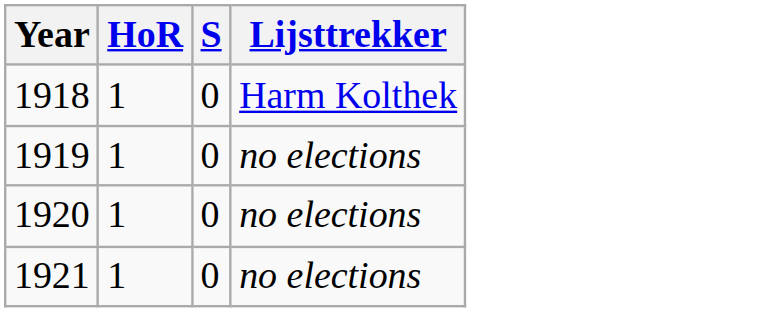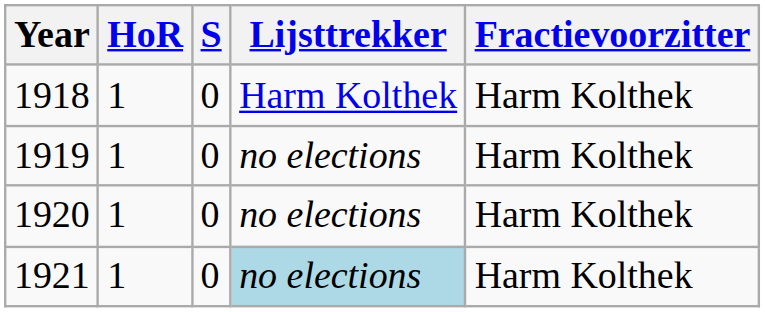+ column: Fractievoorzitter | Harm Kolthek | Harm Kolthek | Harm Kolthek | Harm Kolthek
1921 | Lijsttrekker: no background -> lightblue background
